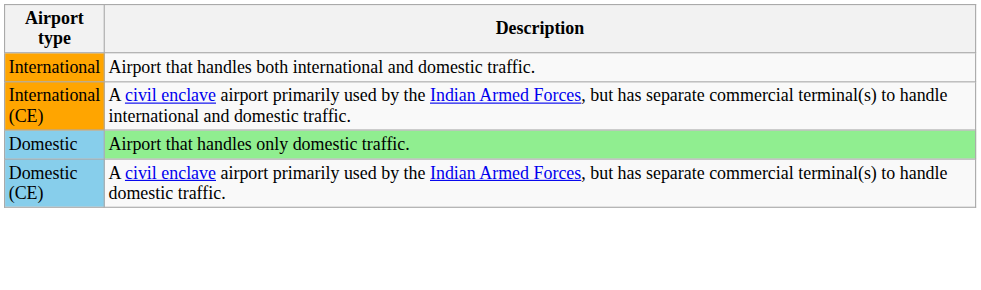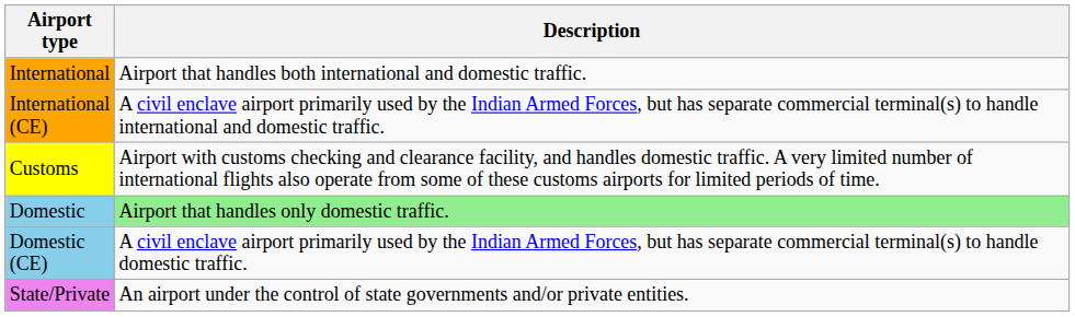+ row: Customs | Airport with customs checking and clearance facility, and handles domestic traffic. A very limited number of international flights also operate from some of these customs airports for limited periods of time.
+ row: State/Private | An airport under the control of state governments and/or private entities.
